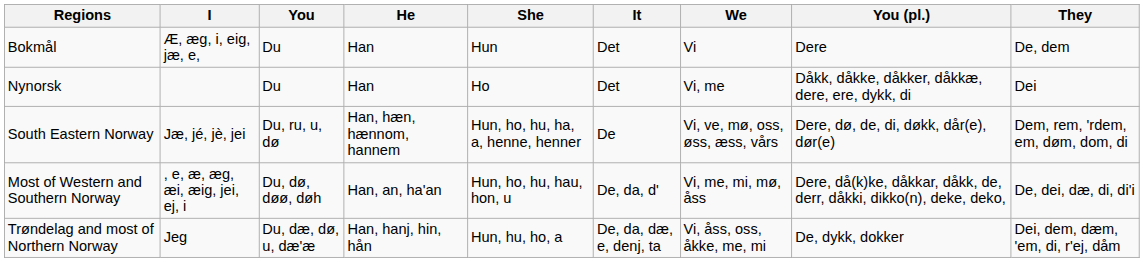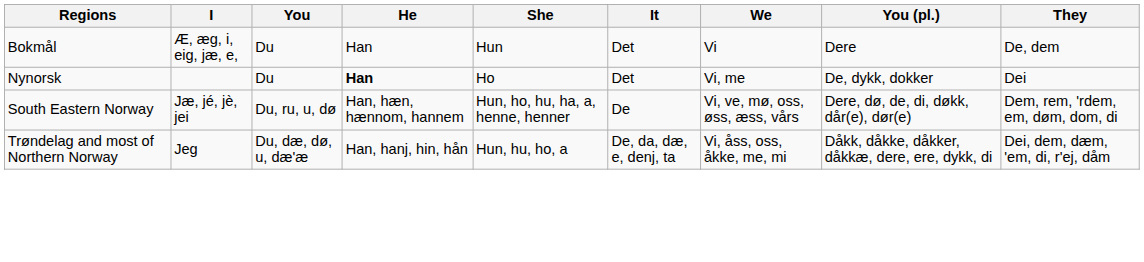Nynorsk | He: normal -> bold
Nynorsk | You (pl.): Dåkk, dåkke, dåkker, dåkkæ, dere, ere, dykk, di -> De, dykk, dokker
- row: Most of Western and Southern Norway | , e, æ, æg, æi, æig, jei, ej, i | Du, dø, døø, døh | Han, an, ha'an | Hun, ho, hu, hau, hon, u | De, da, d' | Vi, me, mi, mø, åss | Dere, då(k)ke, dåkkar, dåkk, de, derr, dåkki, dikko(n), deke, deko, | De, dei, dæ, di, di'i
Trøndelag and most of Northern Norway | You (pl.): De, dykk, dokker -> Dåkk, dåkke, dåkker, dåkkæ, dere, ere, dykk, di
